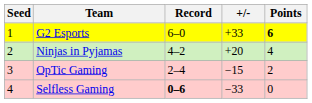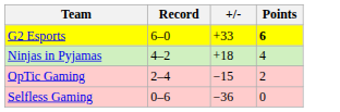- column: Seed | 1 | 2 | 3 | 4
Ninjas in Pyjamas | +/-: +20 -> +18
Selfless Gaming | Record: bold -> normal
Selfless Gaming | +/-: −33 -> −36
